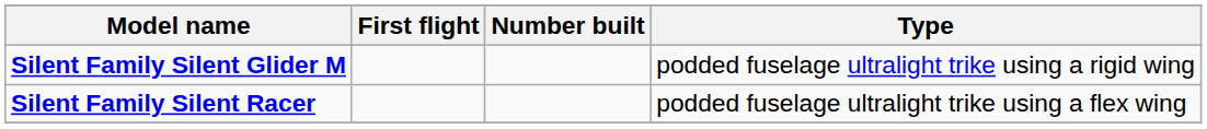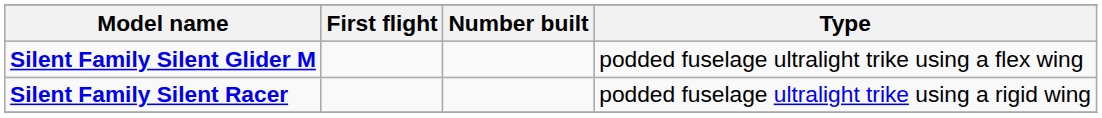Silent Family Silent Glider M | Type: podded fuselage ultralight trike using a rigid wing -> podded fuselage ultralight trike using a flex wing
Silent Family Silent Racer | Type: podded fuselage ultralight trike using a flex wing -> podded fuselage ultralight trike using a rigid wing
